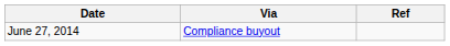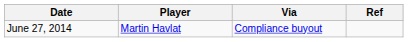+ column: Player | Martin Havlat
